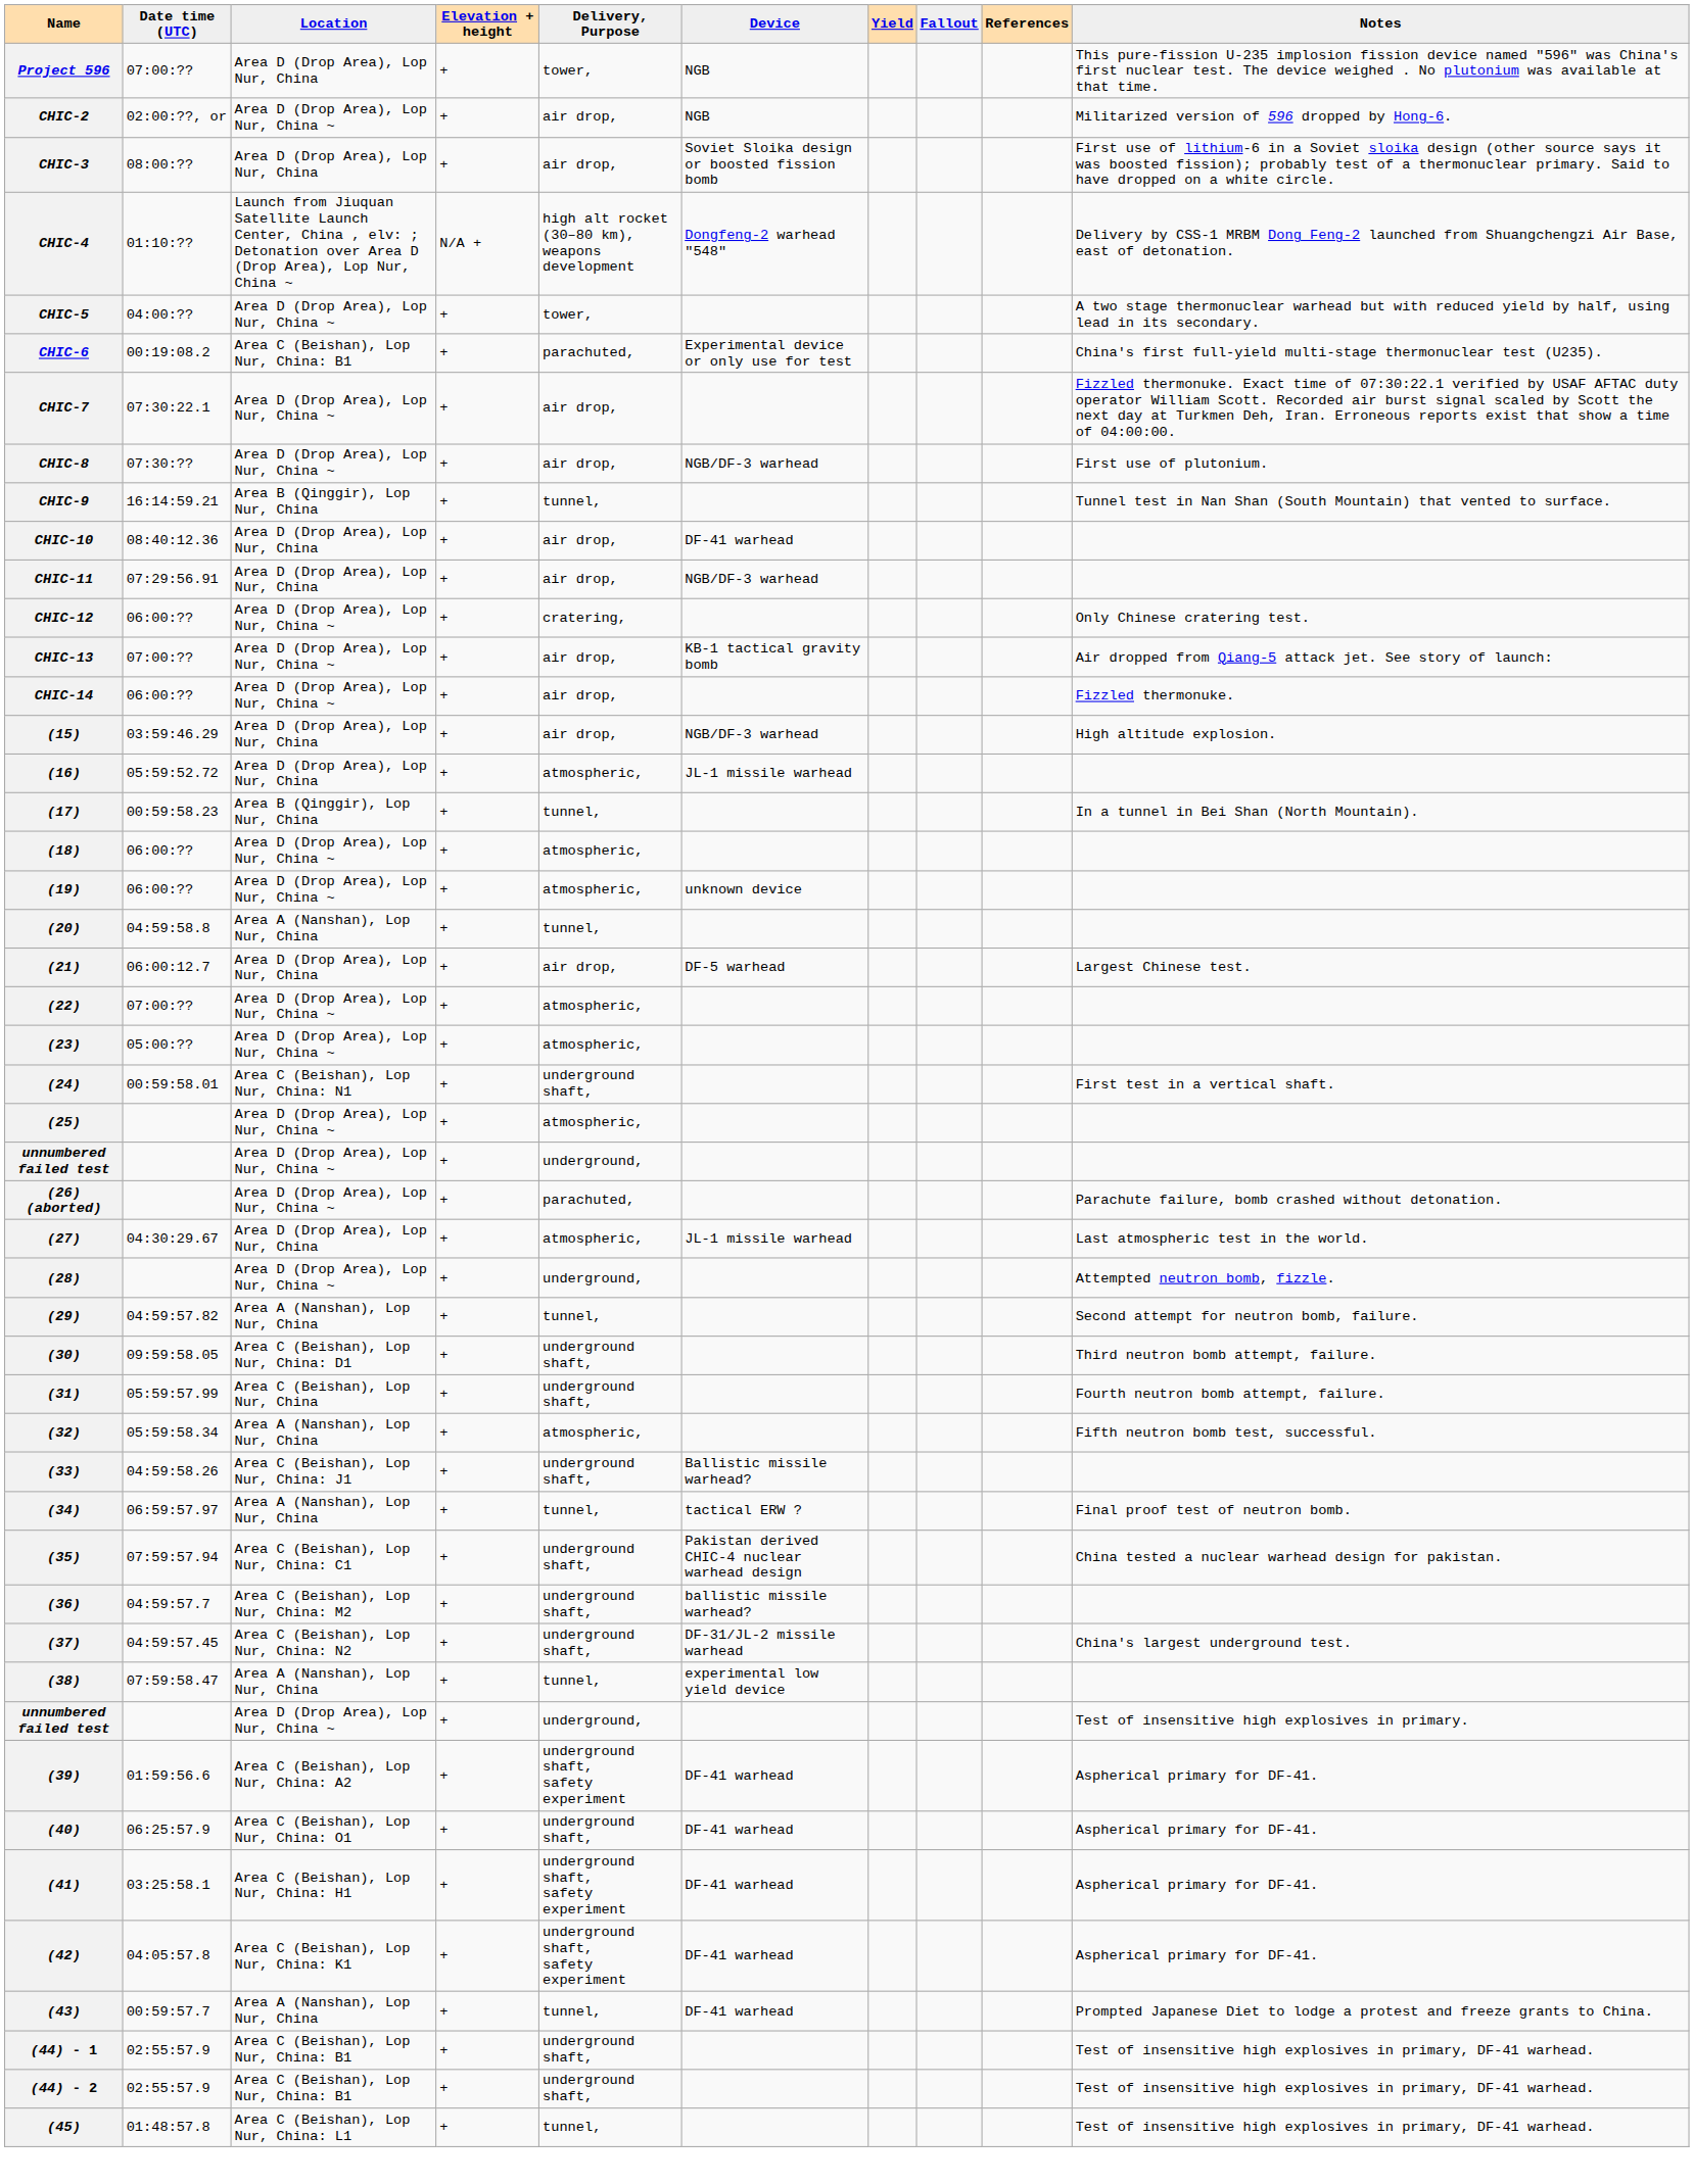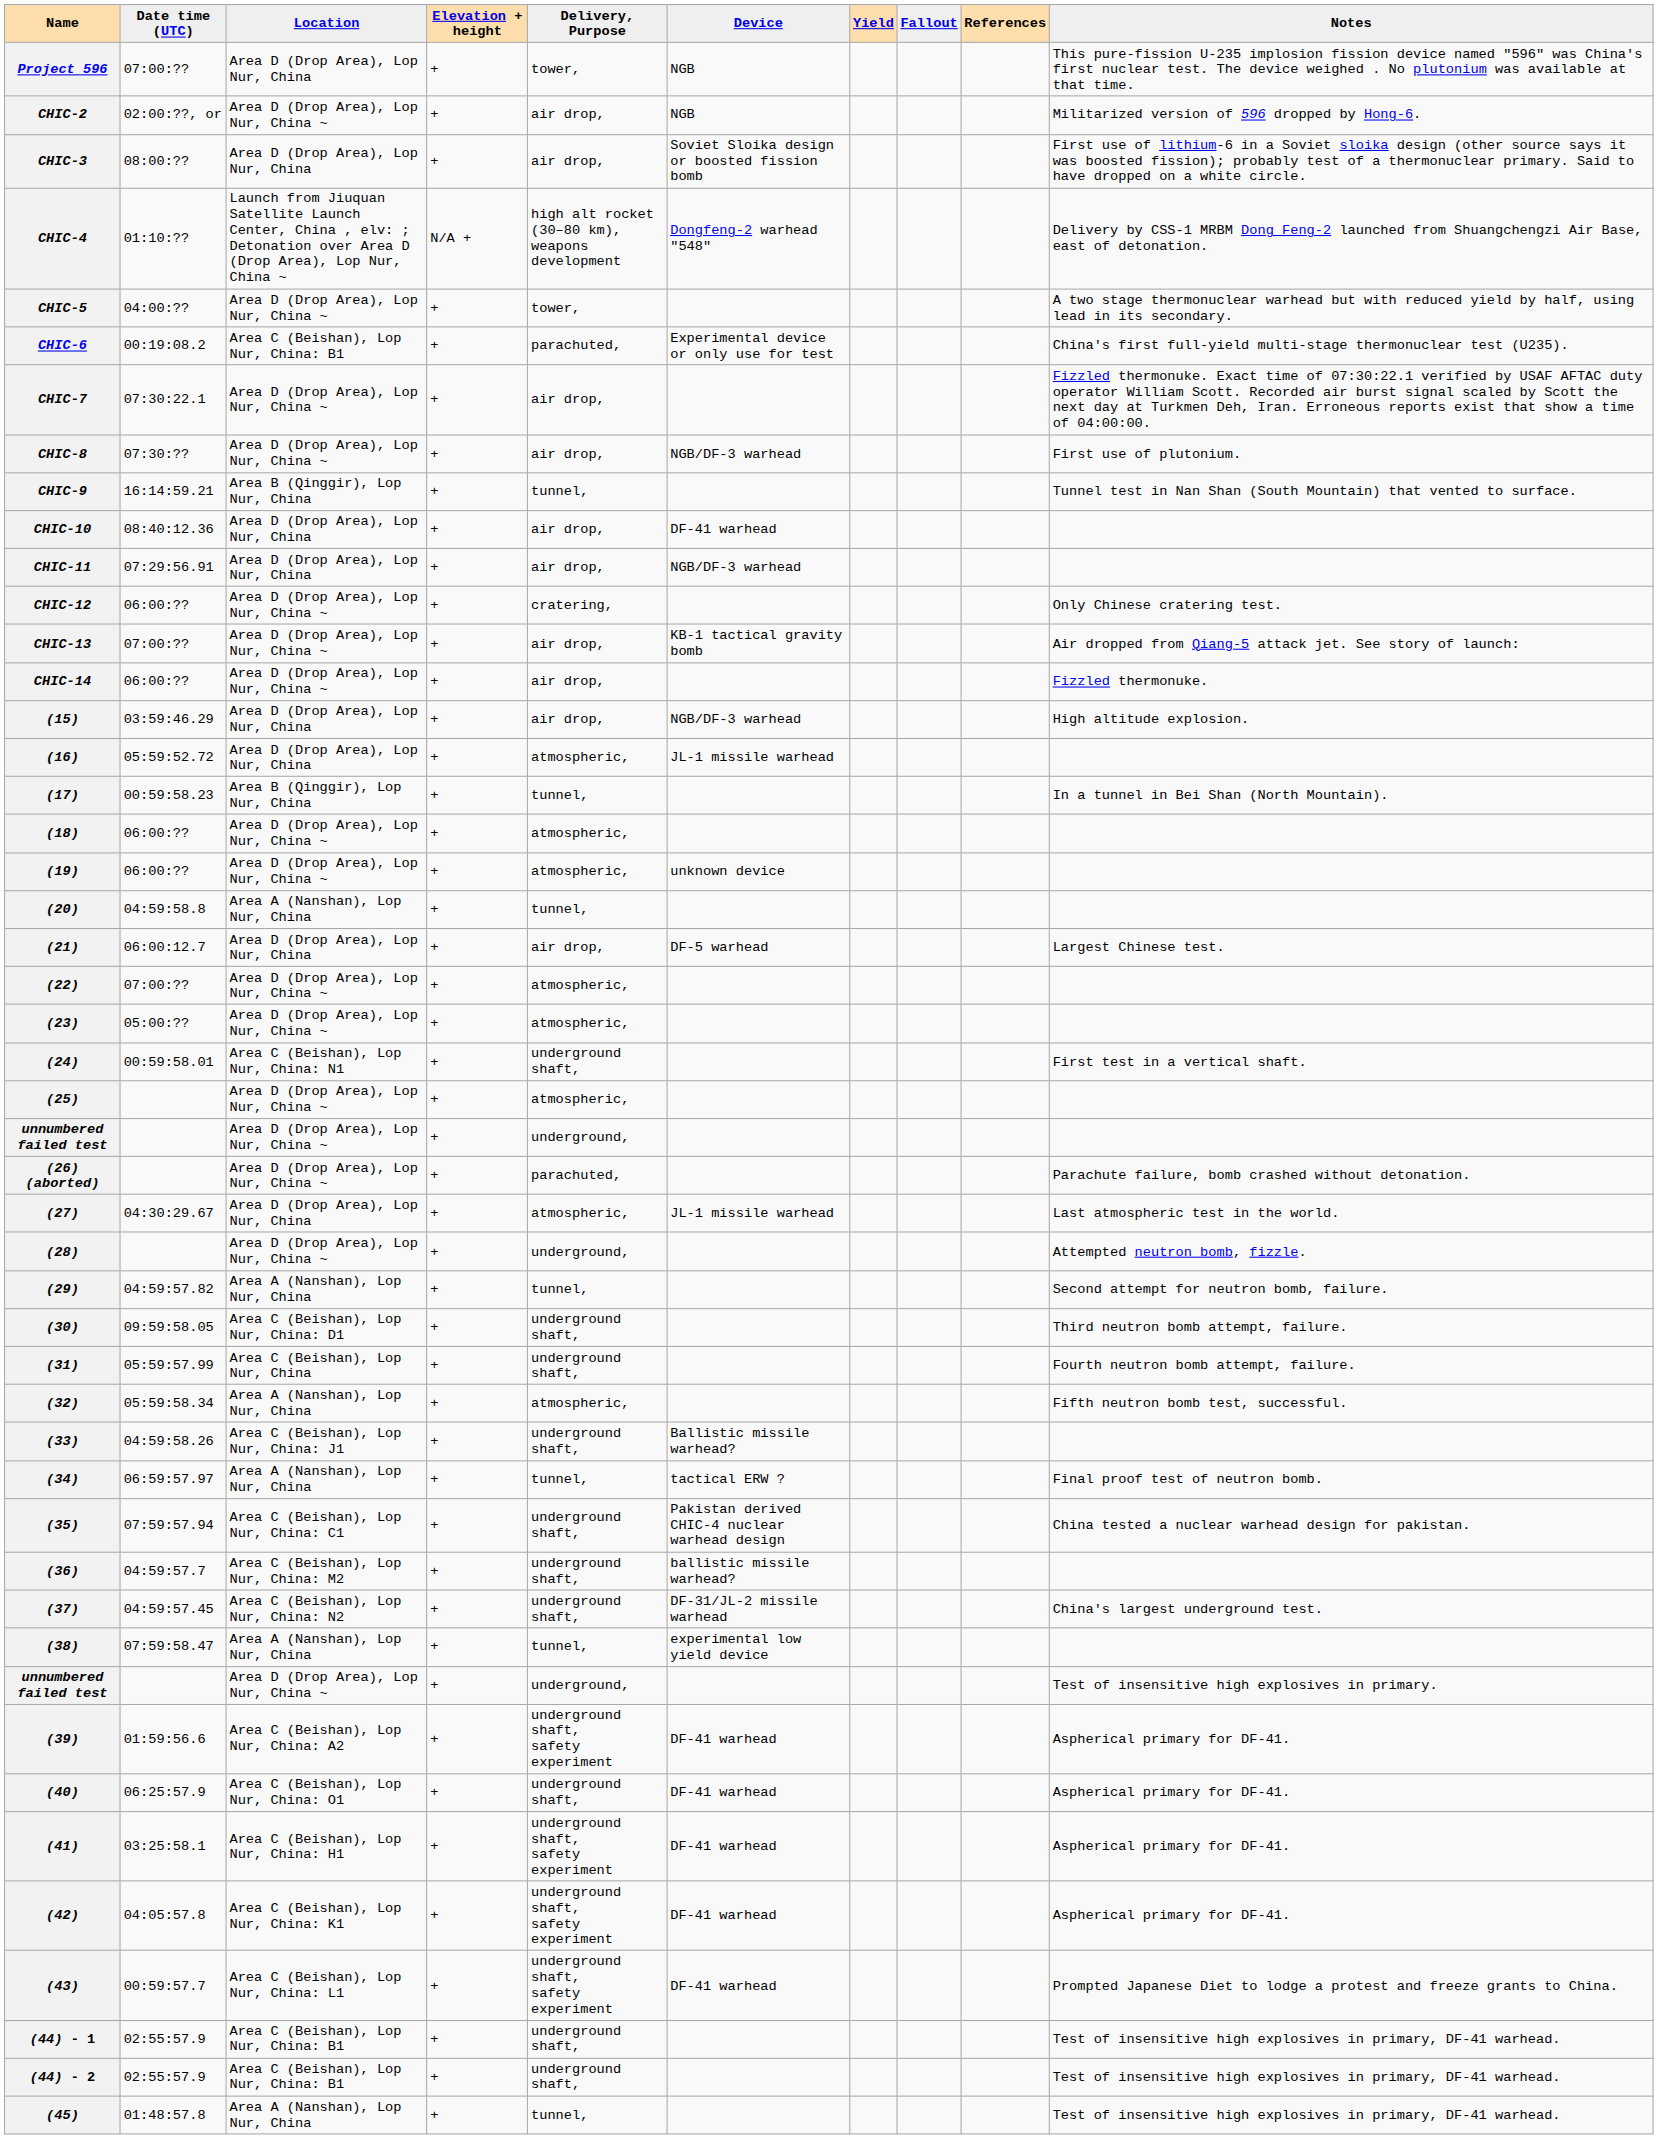(43) | Location: Area A (Nanshan), Lop Nur, China -> Area C (Beishan), Lop Nur, China: L1
(43) | Delivery, Purpose: tunnel, -> underground shaft, safety experiment
(45) | Location: Area C (Beishan), Lop Nur, China: L1 -> Area A (Nanshan), Lop Nur, China
